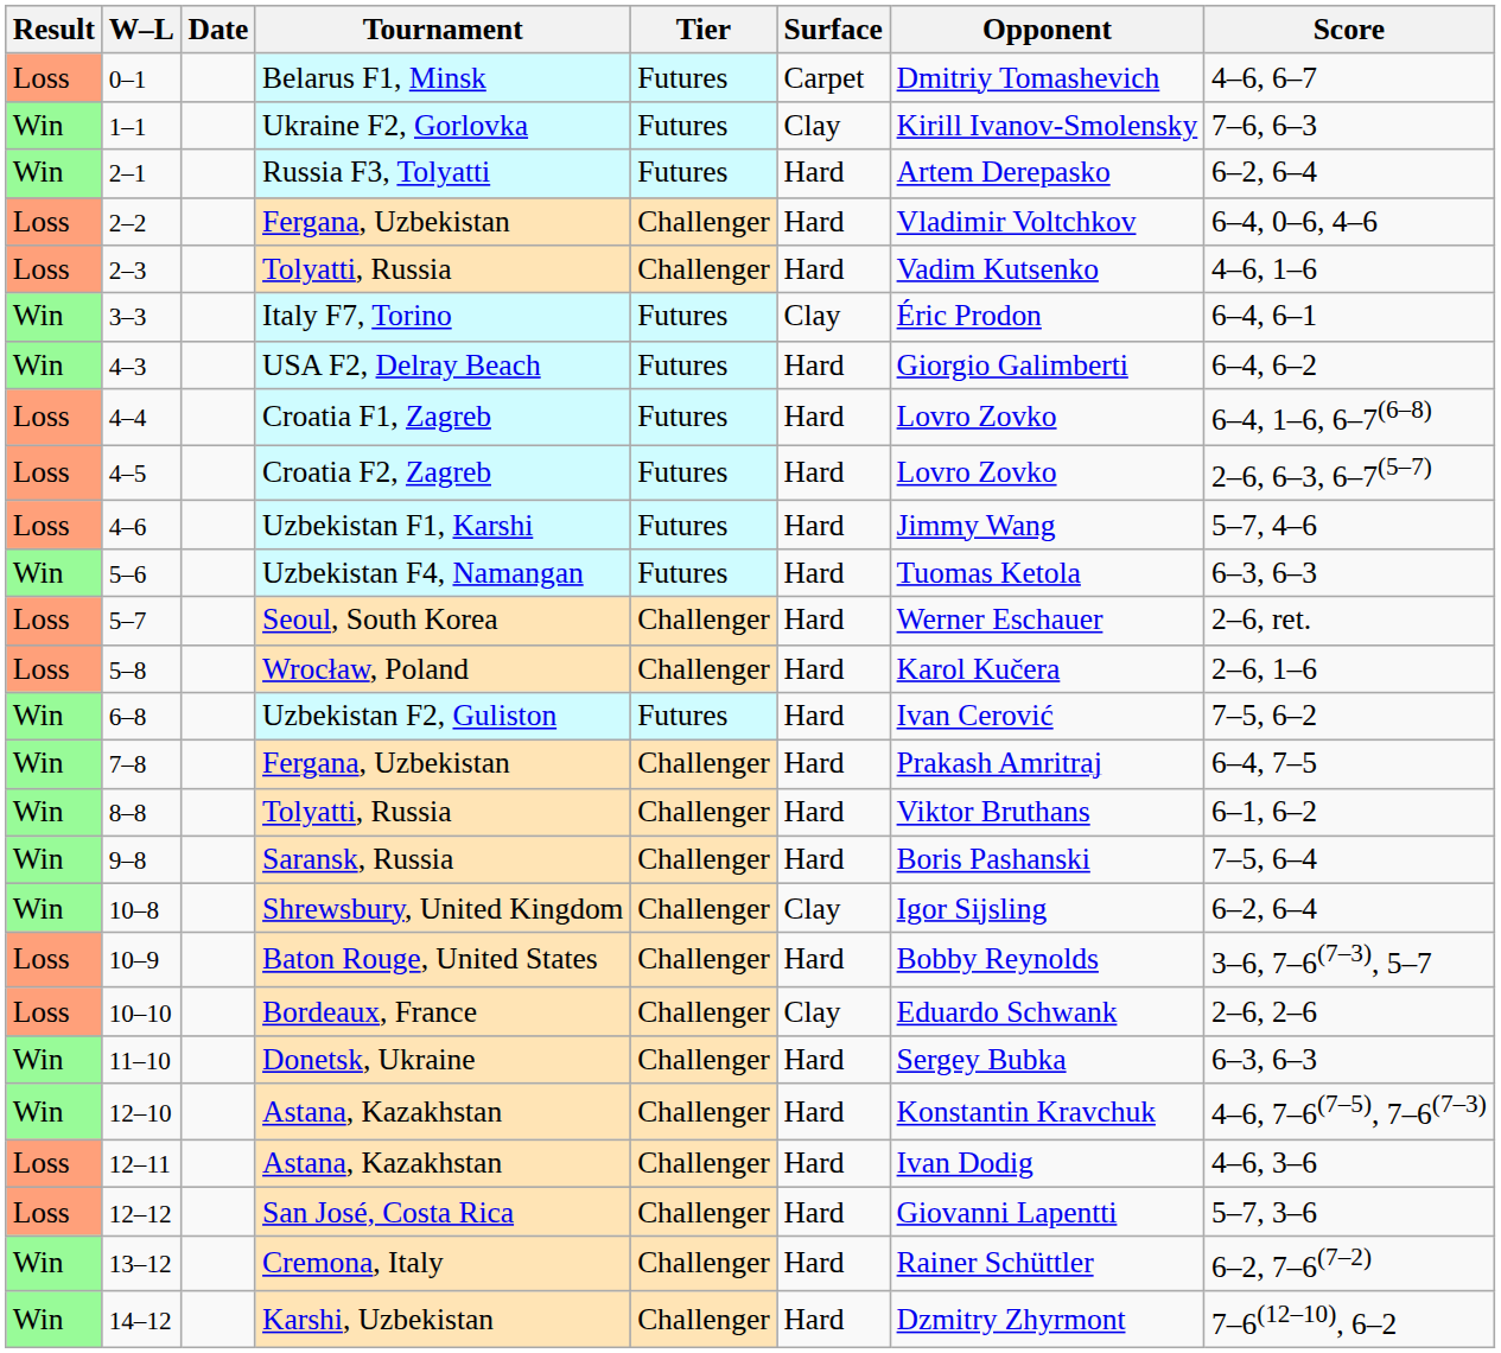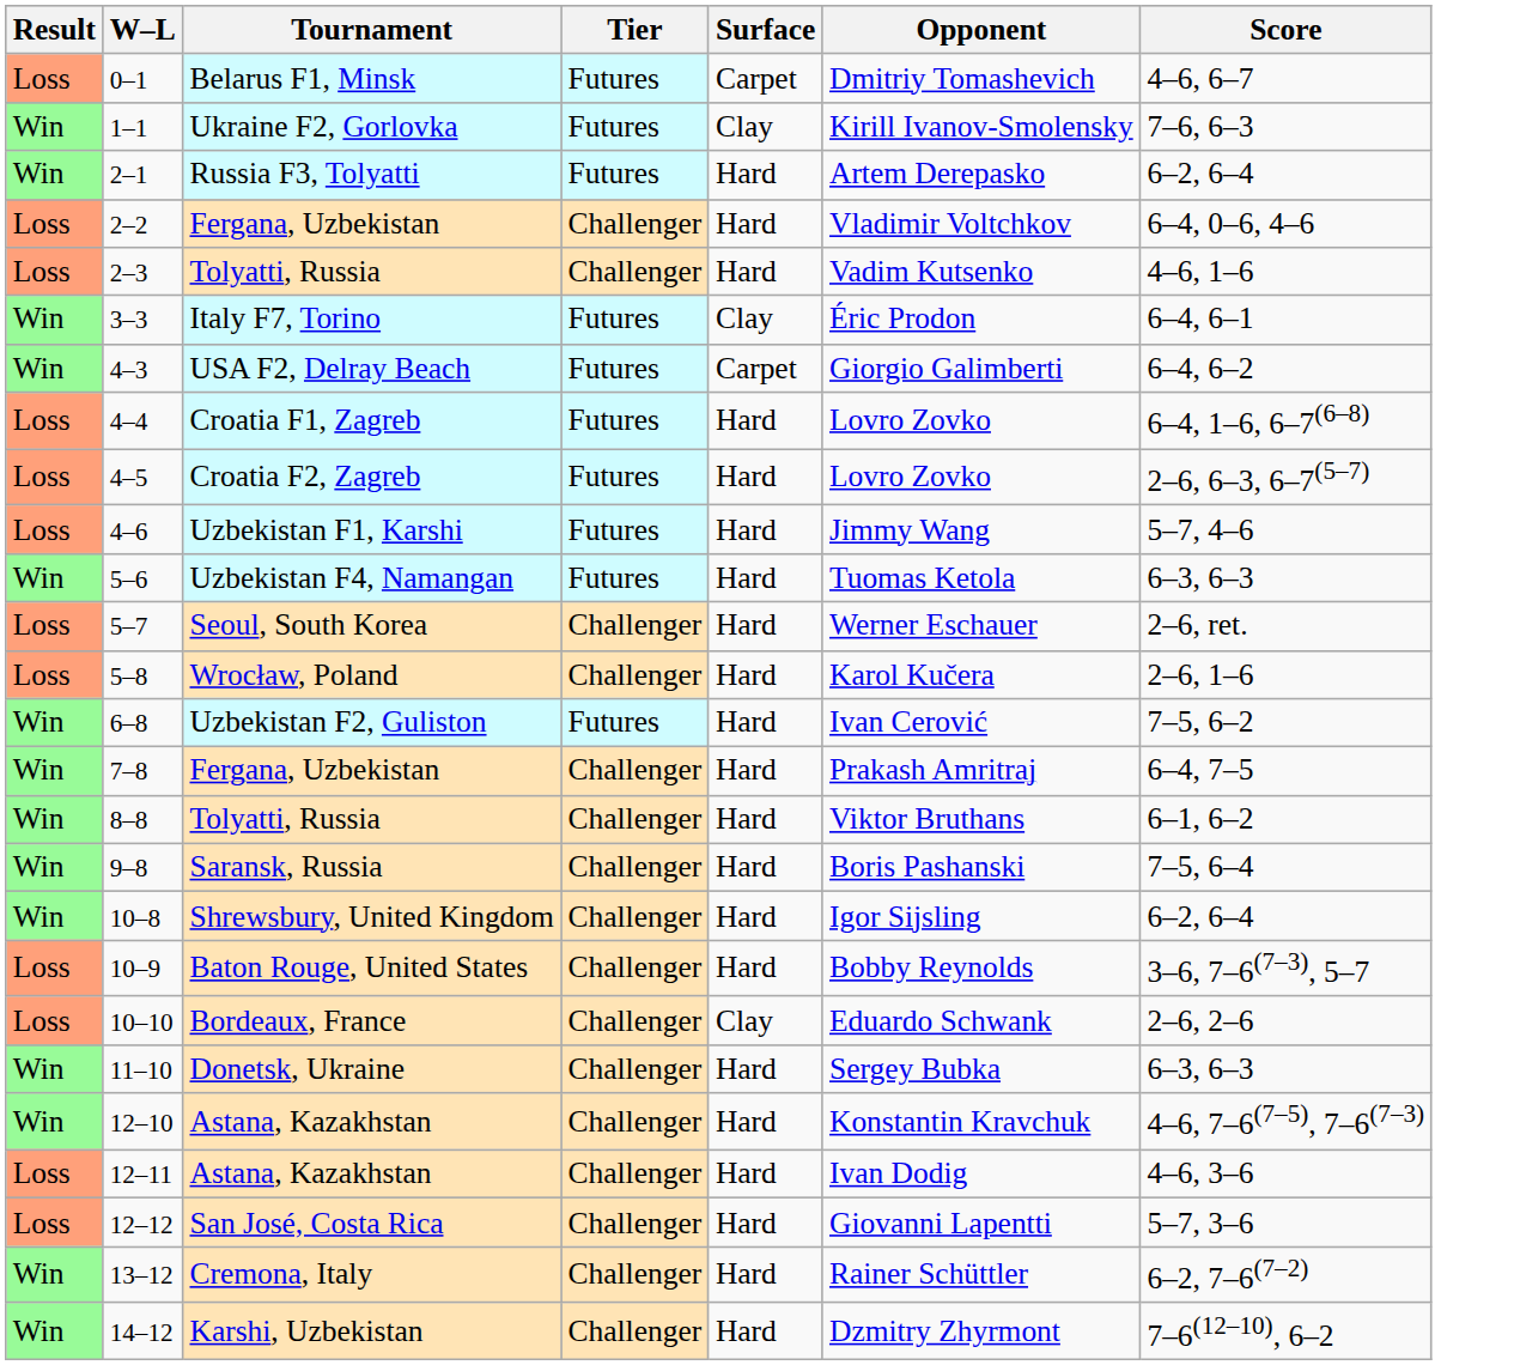- column: Date
4–3 | Surface: Hard -> Carpet
10–8 | Surface: Clay -> Hard
